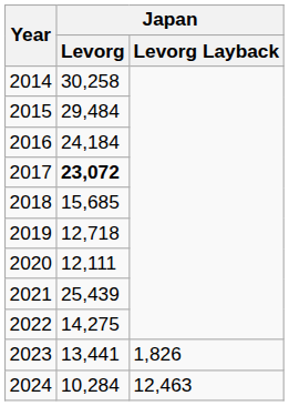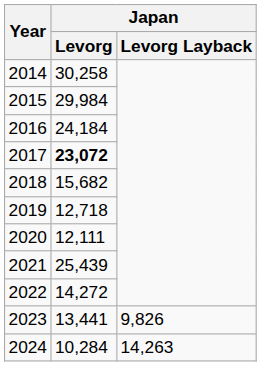2015 | Japan / Levorg: 29,484 -> 29,984
2018 | Japan / Levorg: 15,685 -> 15,682
2022 | Japan / Levorg: 14,275 -> 14,272
2023 | Japan / Levorg Layback: 1,826 -> 9,826
2024 | Japan / Levorg Layback: 12,463 -> 14,263
